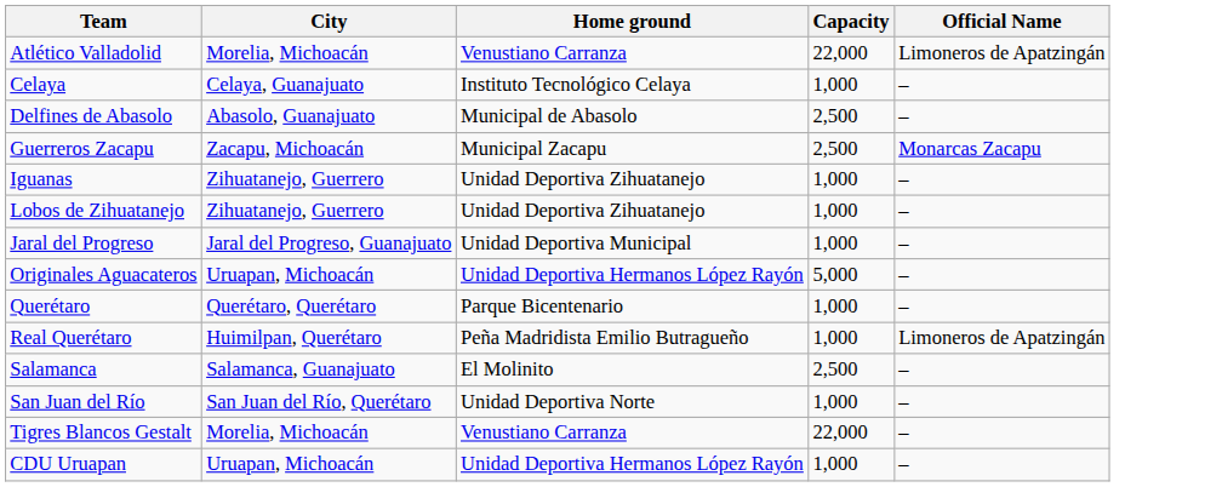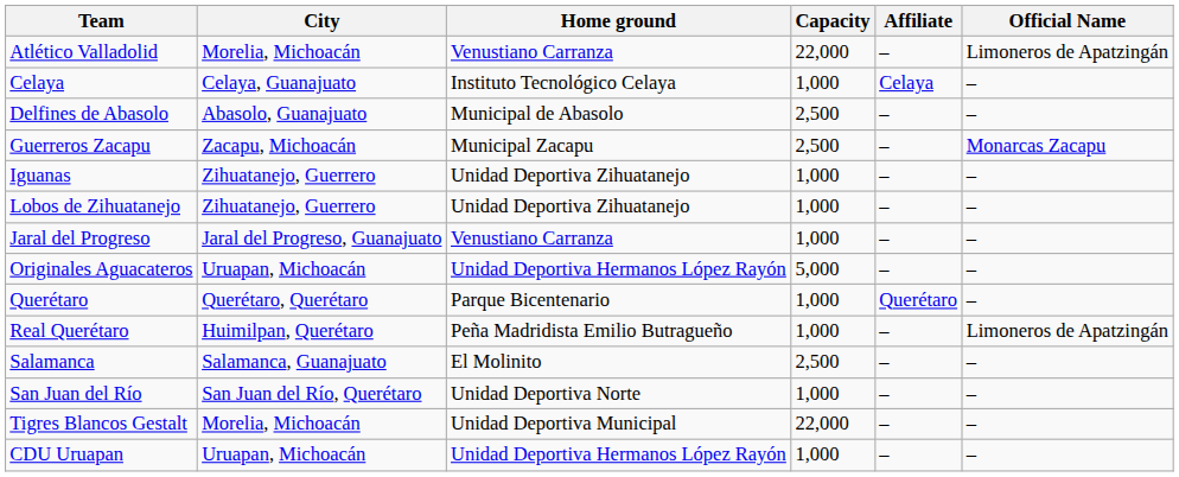+ column: Affiliate | – | Celaya | – | – | – | – | – | – | Querétaro | – | – | – | – | –
Jaral del Progreso | Home ground: Unidad Deportiva Municipal -> Venustiano Carranza
Tigres Blancos Gestalt | Home ground: Venustiano Carranza -> Unidad Deportiva Municipal
